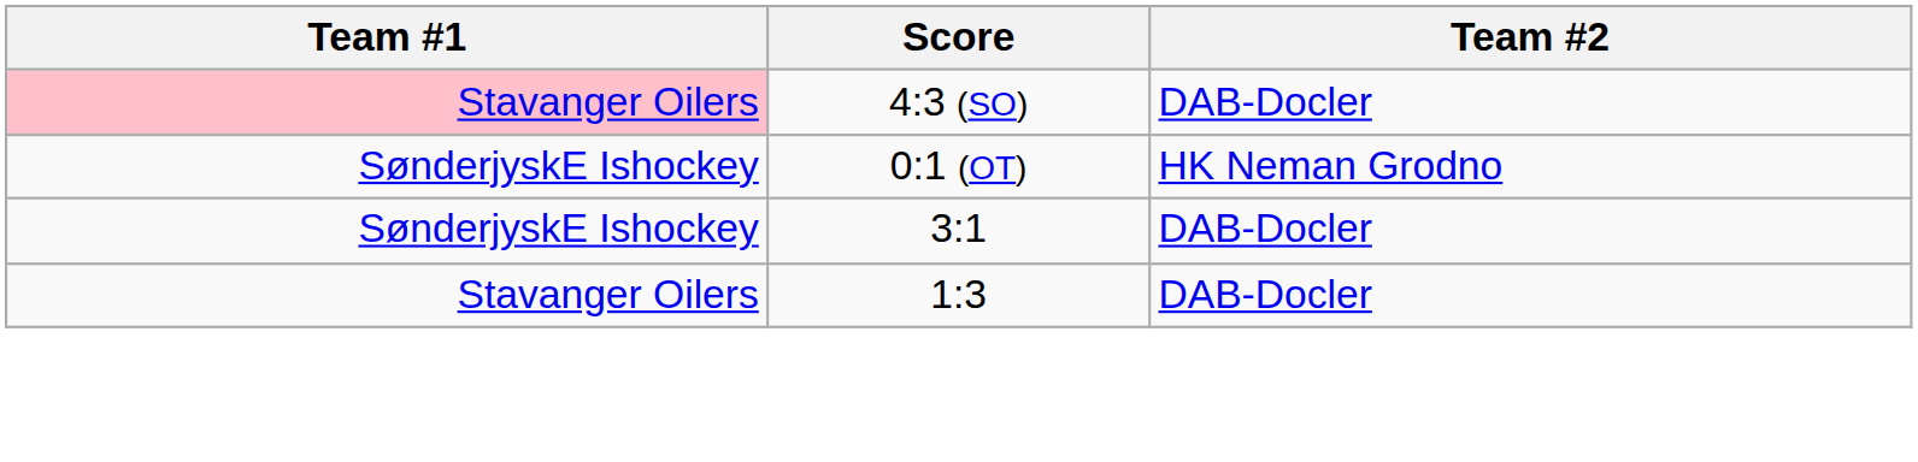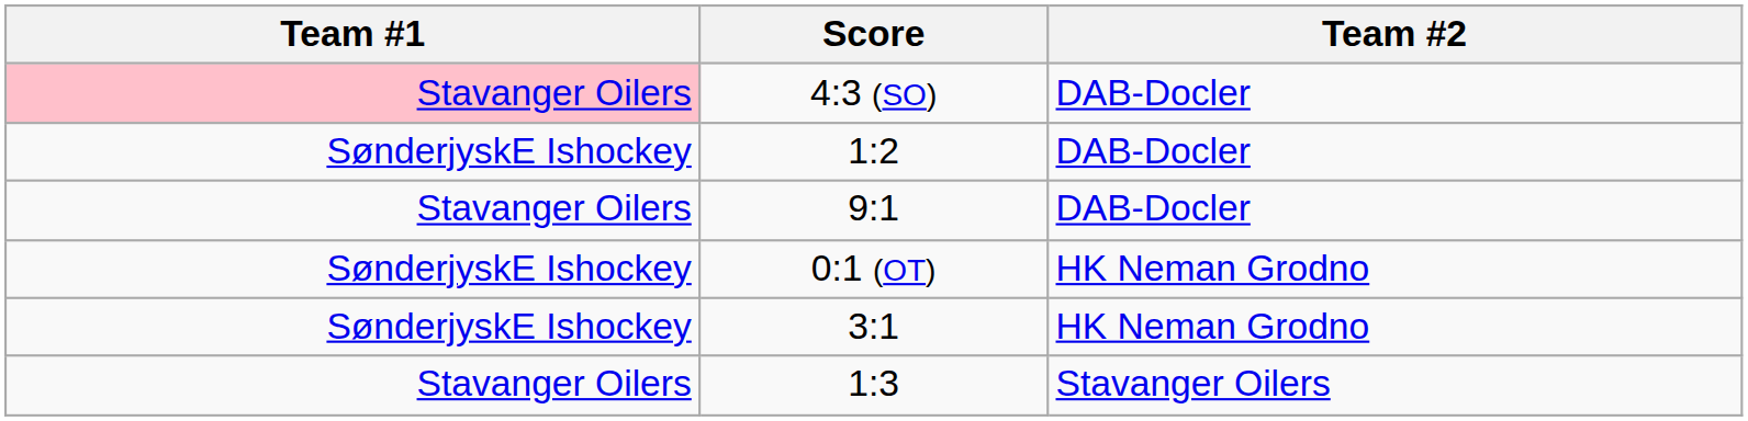+ row: SønderjyskE Ishockey | 1:2 | DAB-Docler
+ row: Stavanger Oilers | 9:1 | DAB-Docler
3:1 | Team #2: DAB-Docler -> HK Neman Grodno
1:3 | Team #2: DAB-Docler -> Stavanger Oilers
